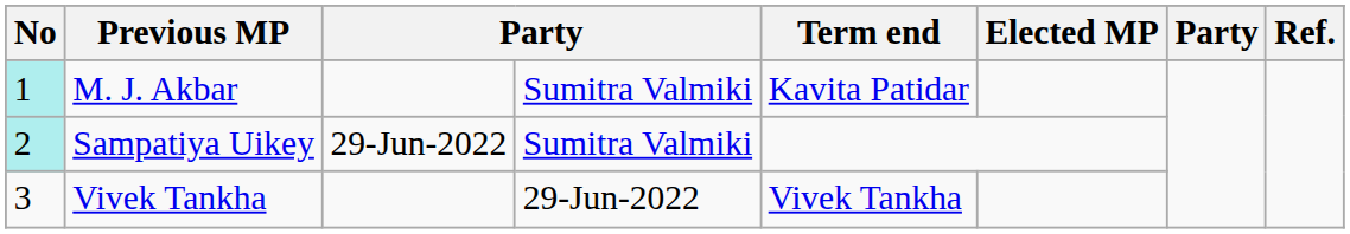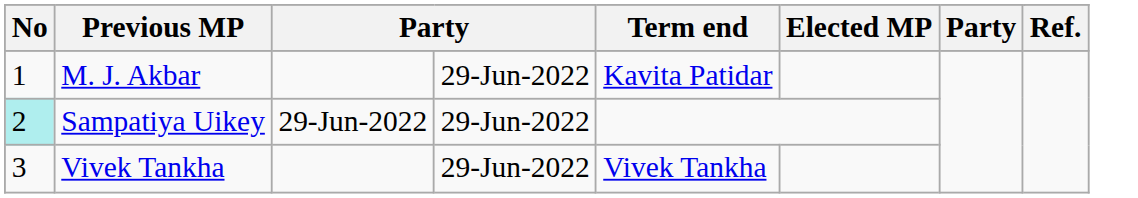M. J. Akbar | No: paleturquoise background -> no background
M. J. Akbar | column 4: Sumitra Valmiki -> 29-Jun-2022
Sampatiya Uikey | column 4: Sumitra Valmiki -> 29-Jun-2022
